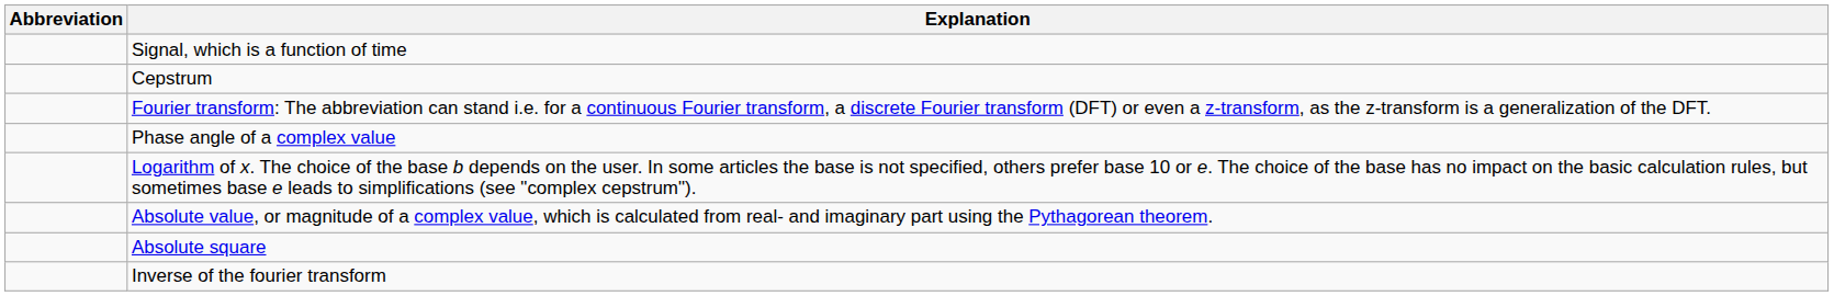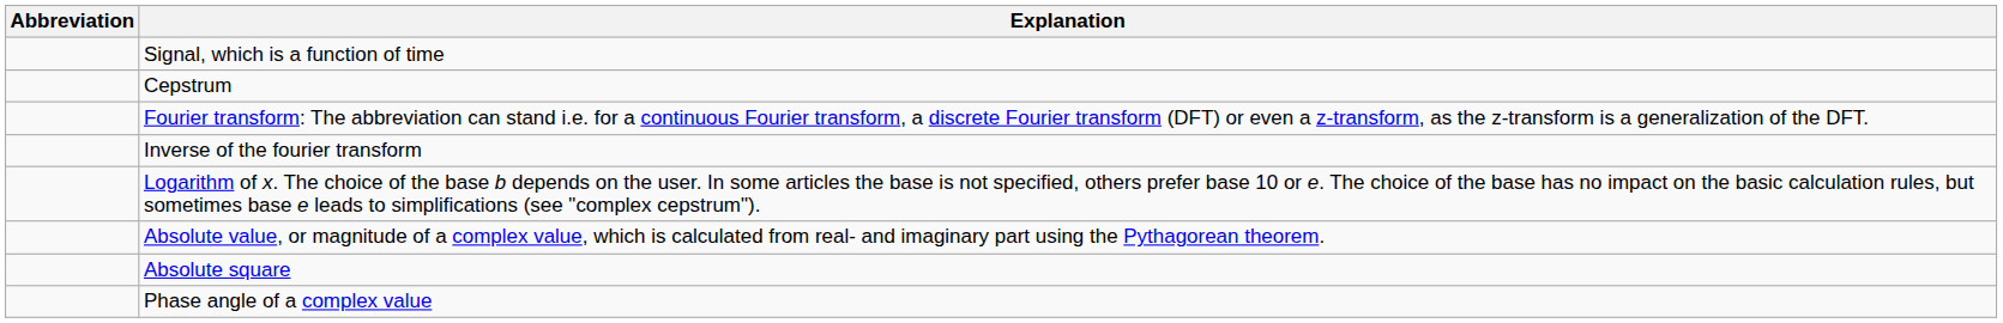rows swapped: Inverse of the fourier transform <-> Phase angle of a complex value
